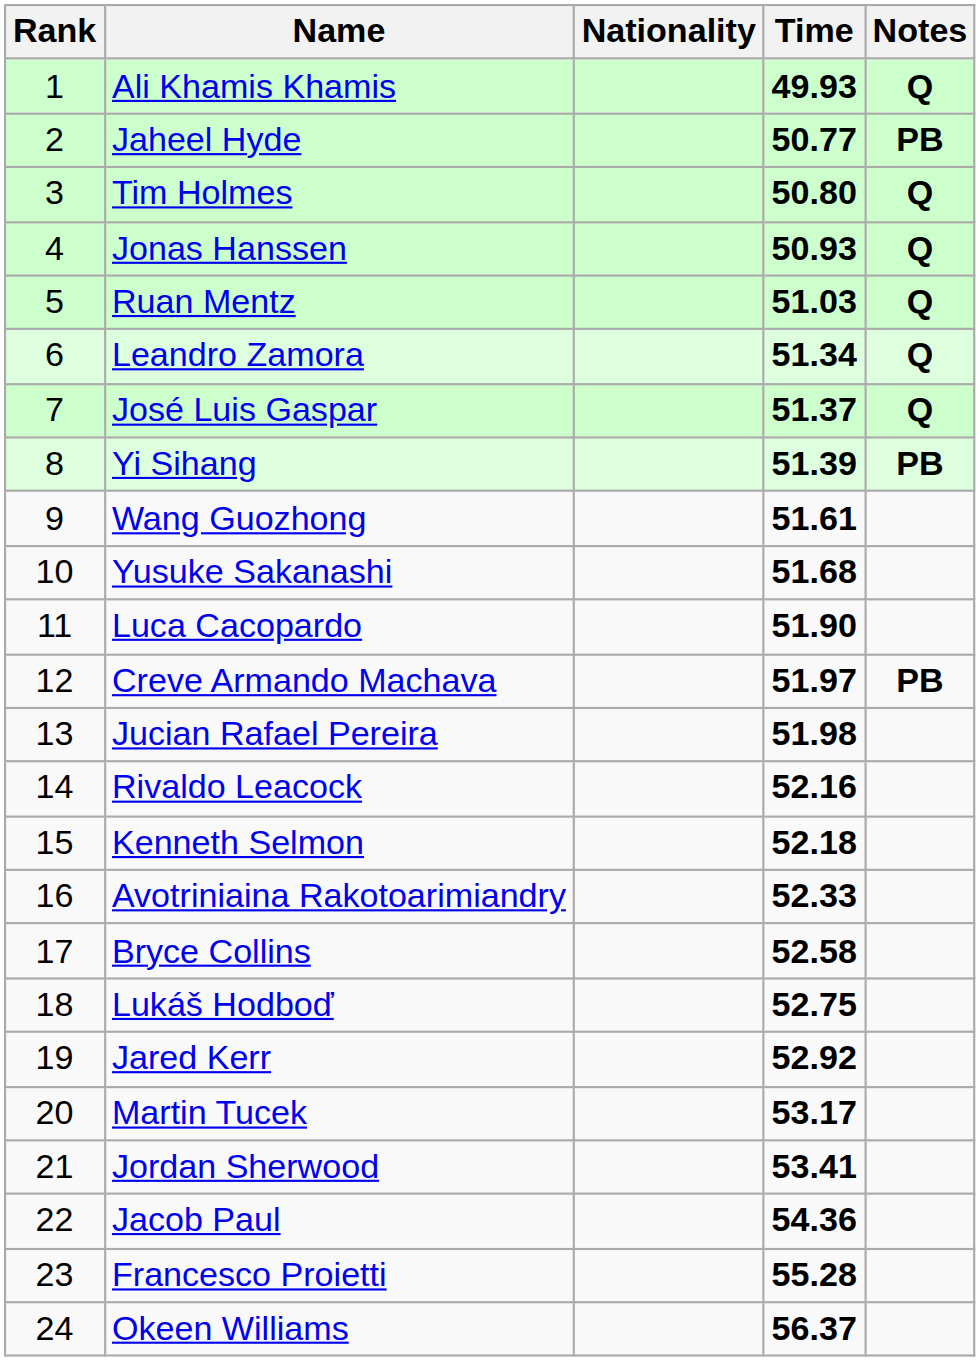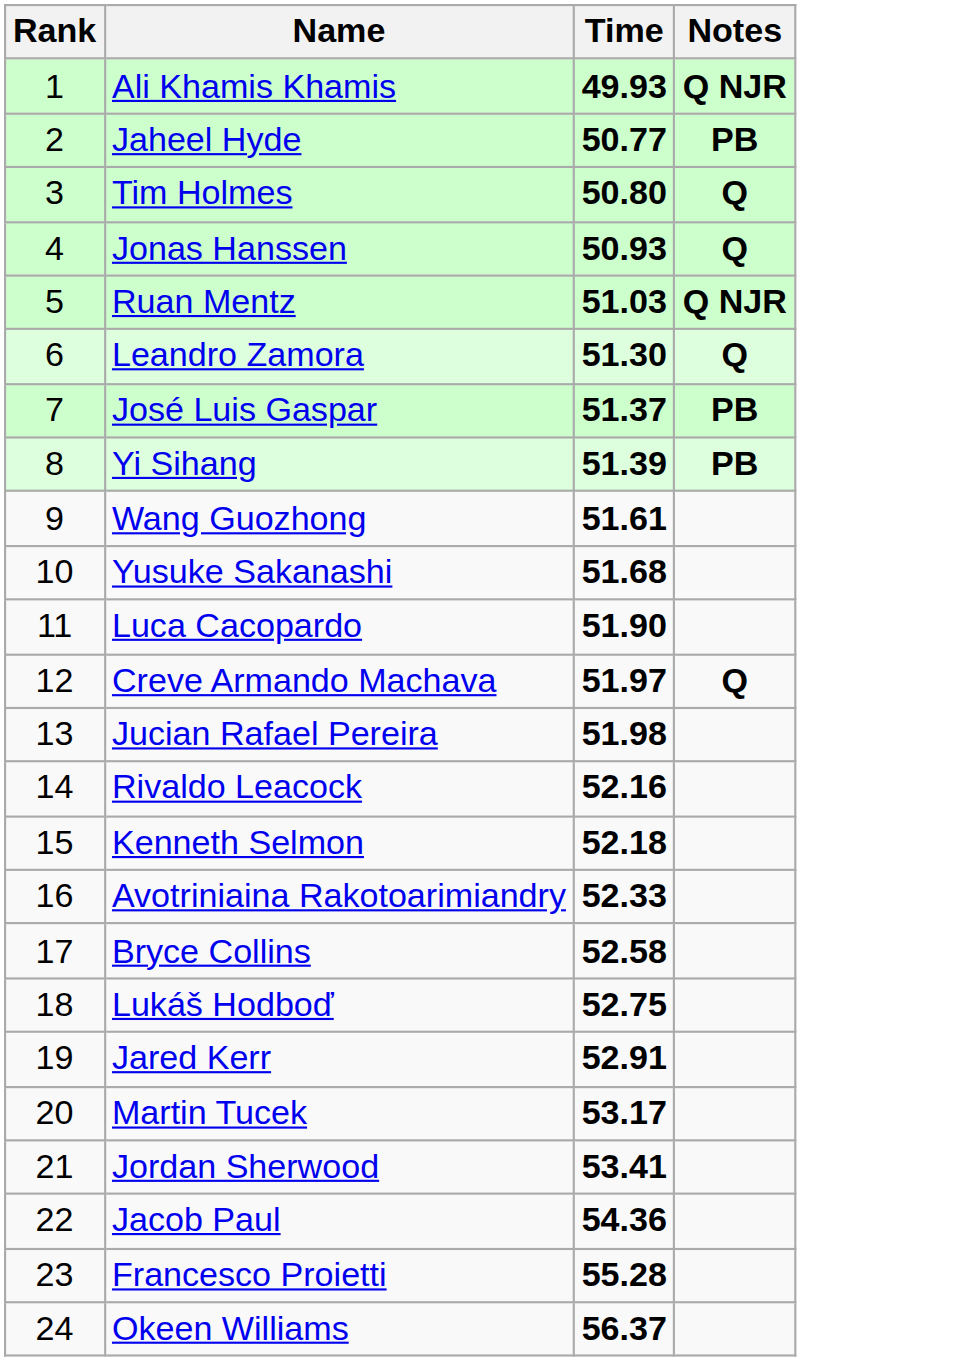- column: Nationality
Ali Khamis Khamis | Notes: Q -> Q NJR
Ruan Mentz | Notes: Q -> Q NJR
Leandro Zamora | Time: 51.34 -> 51.30
José Luis Gaspar | Notes: Q -> PB
Creve Armando Machava | Notes: PB -> Q
Jared Kerr | Time: 52.92 -> 52.91
